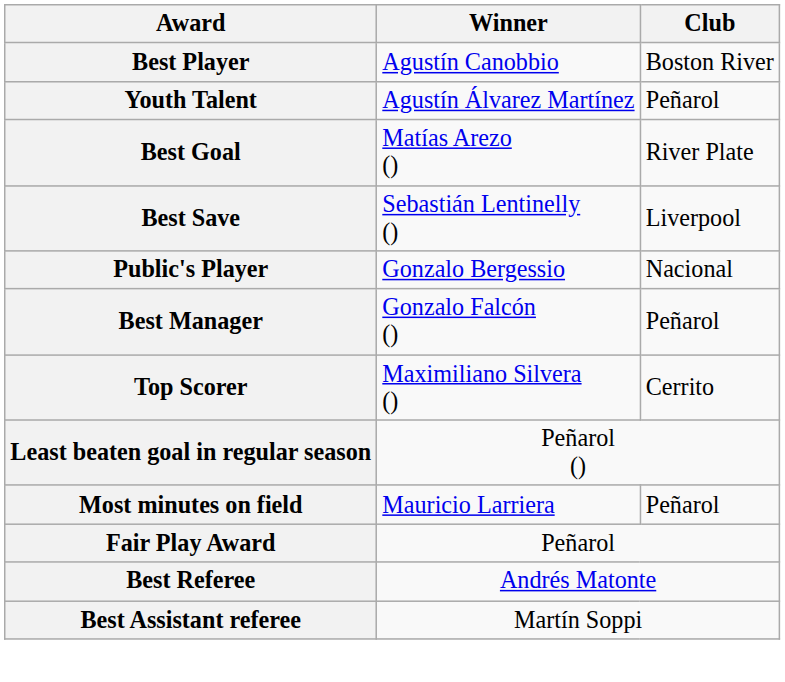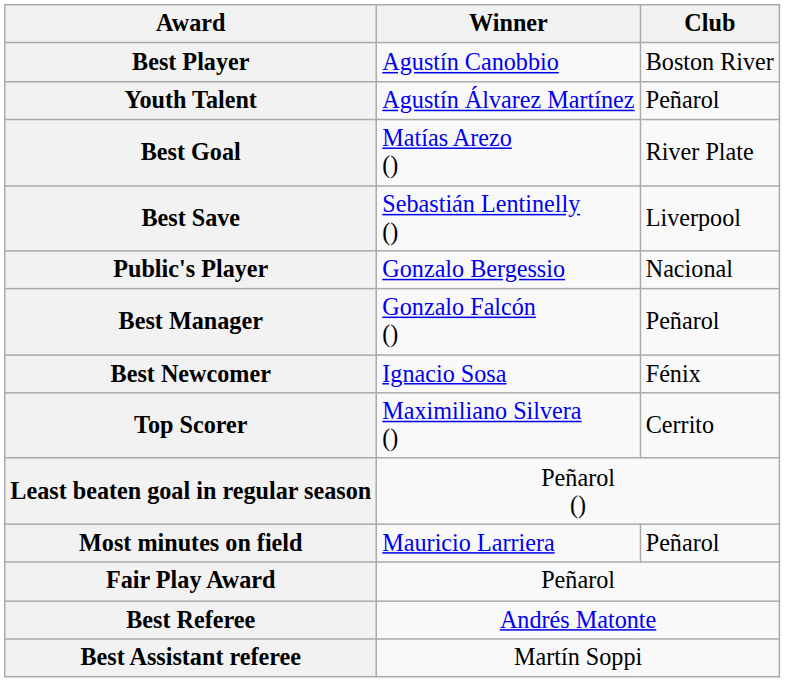+ row: Best Newcomer | Ignacio Sosa | Fénix
